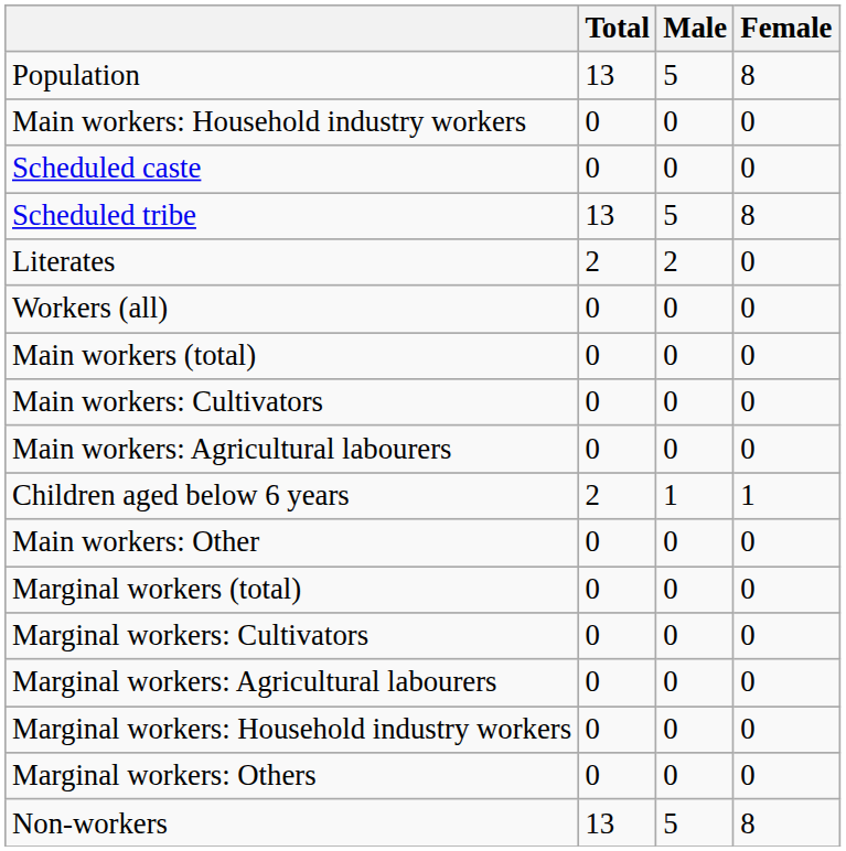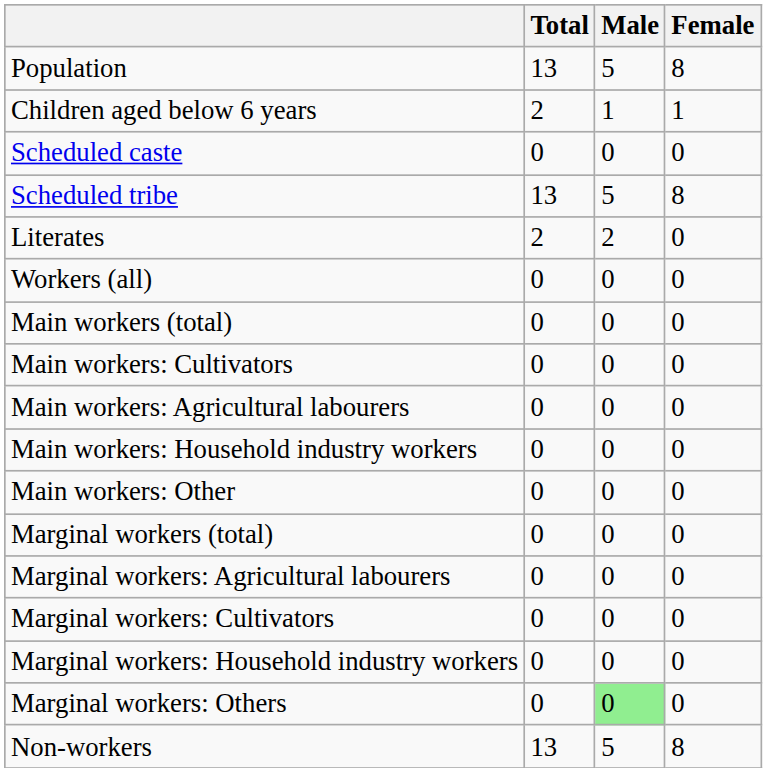rows swapped: Children aged below 6 years <-> Main workers: Household industry workers
rows swapped: Marginal workers: Cultivators <-> Marginal workers: Agricultural labourers
Marginal workers: Others | Male: no background -> lightgreen background
